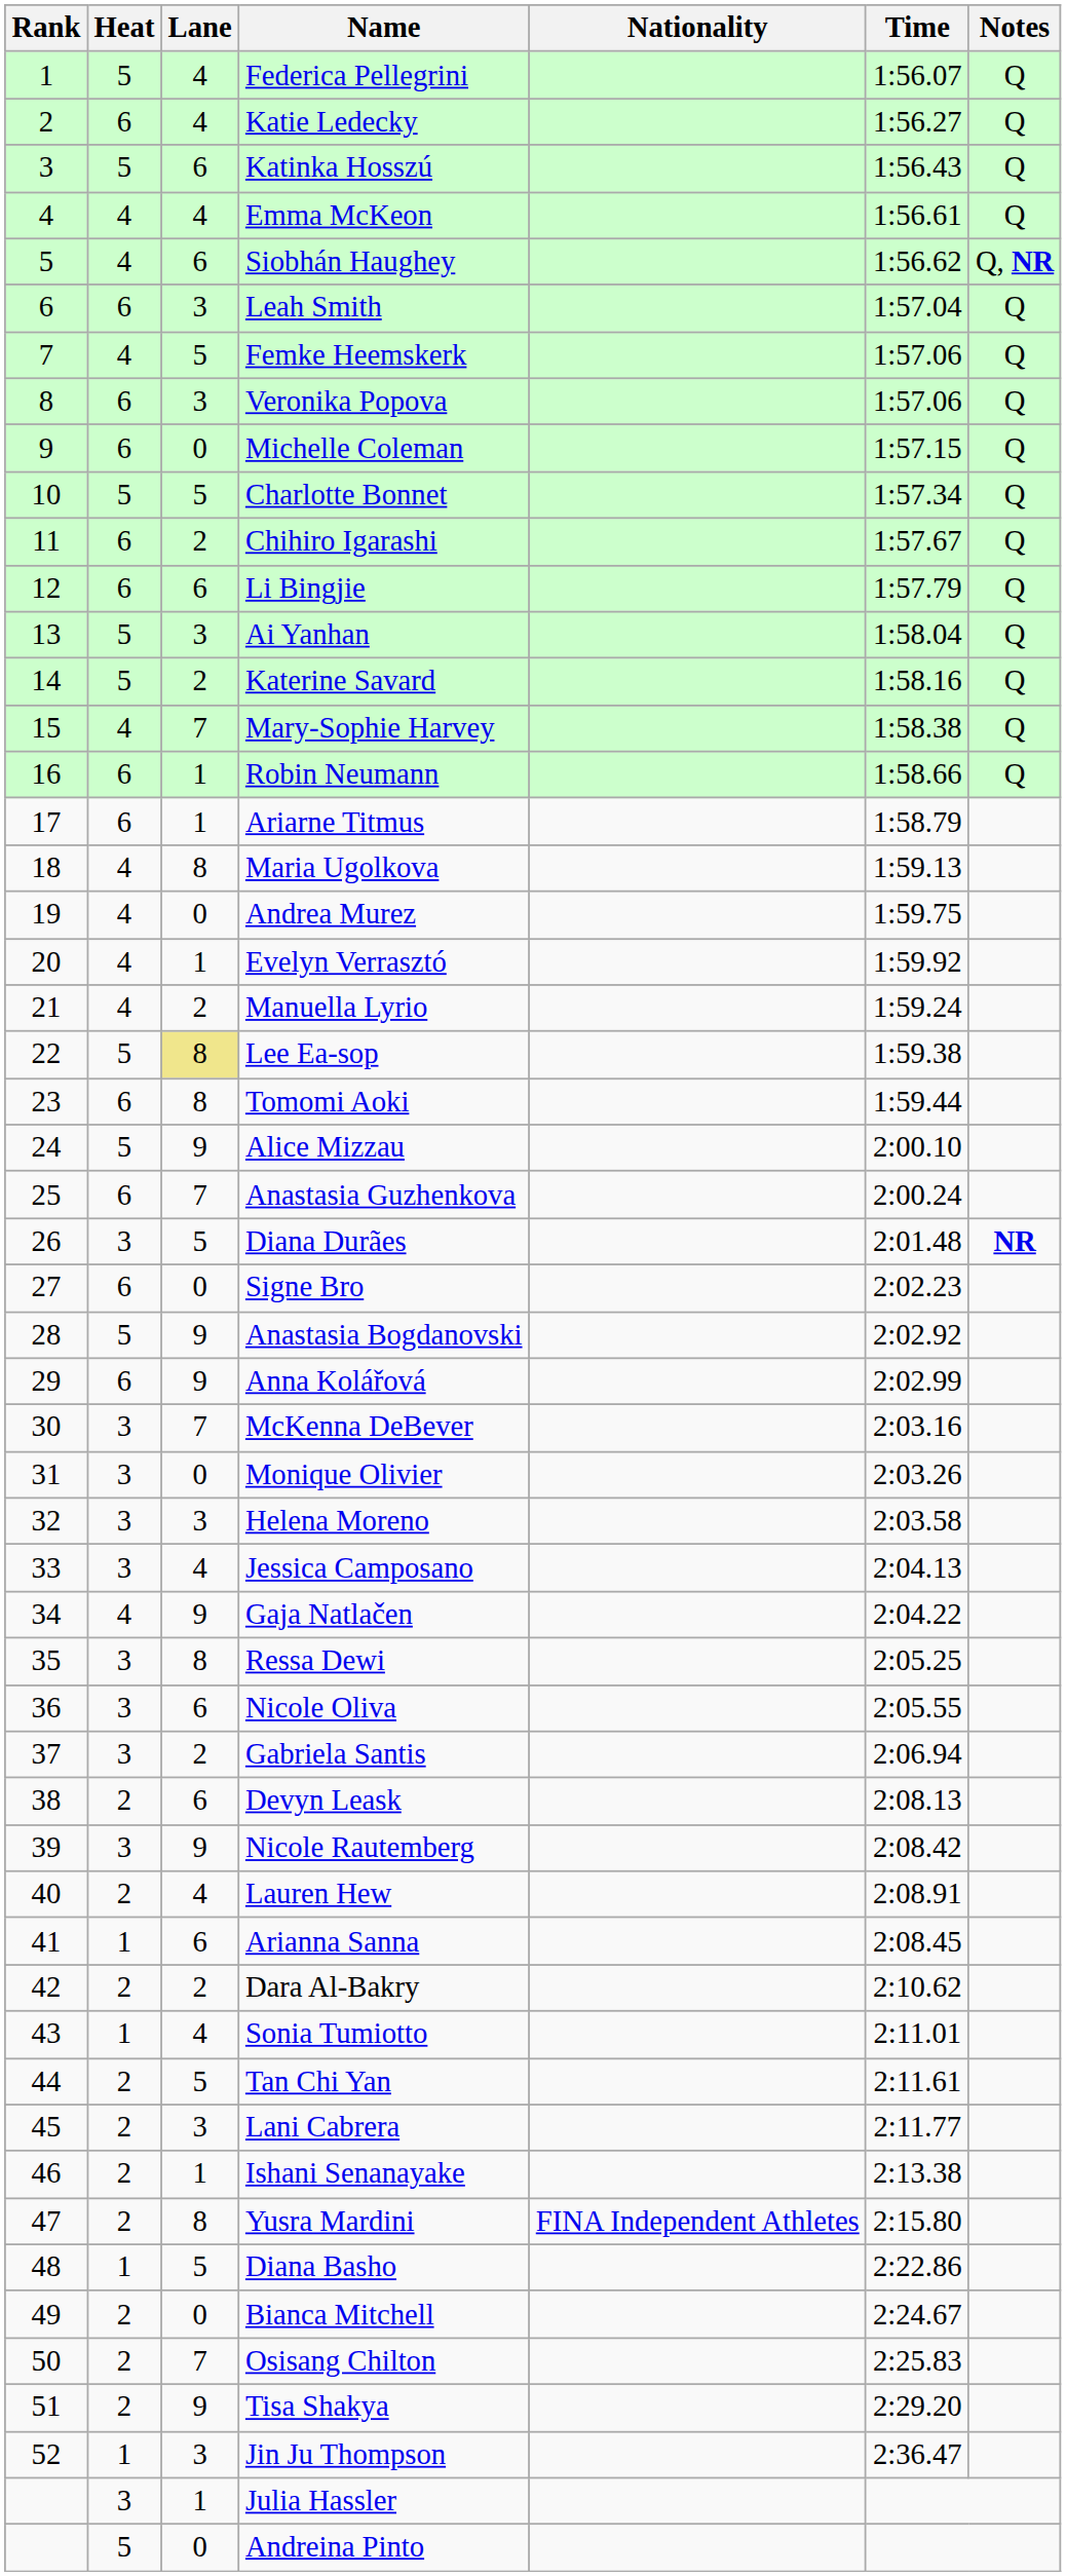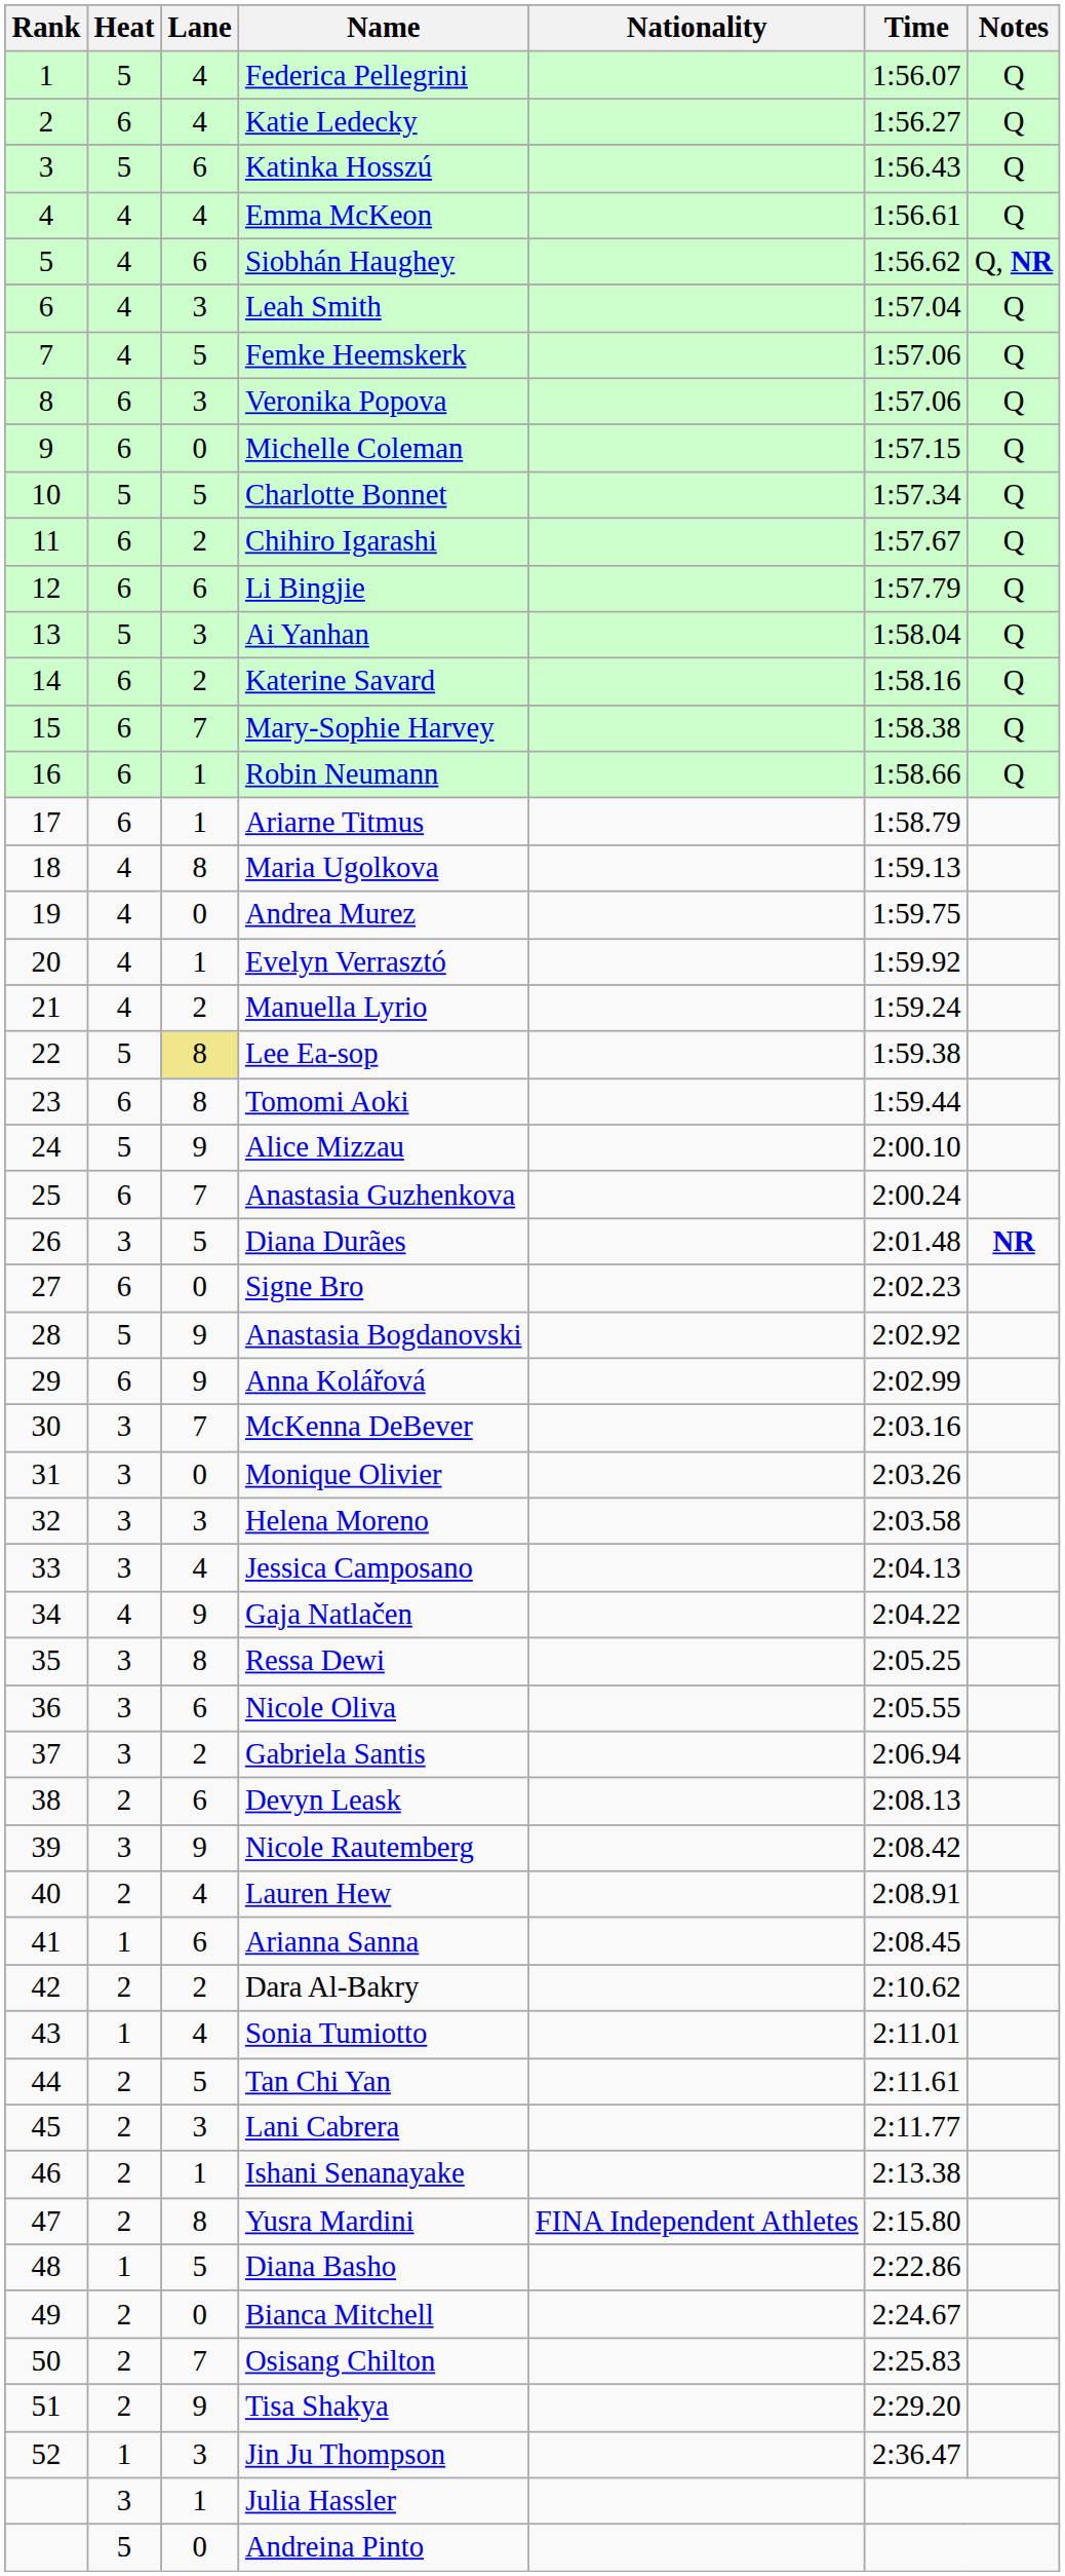Leah Smith | Heat: 6 -> 4
Katerine Savard | Heat: 5 -> 6
Mary-Sophie Harvey | Heat: 4 -> 6
